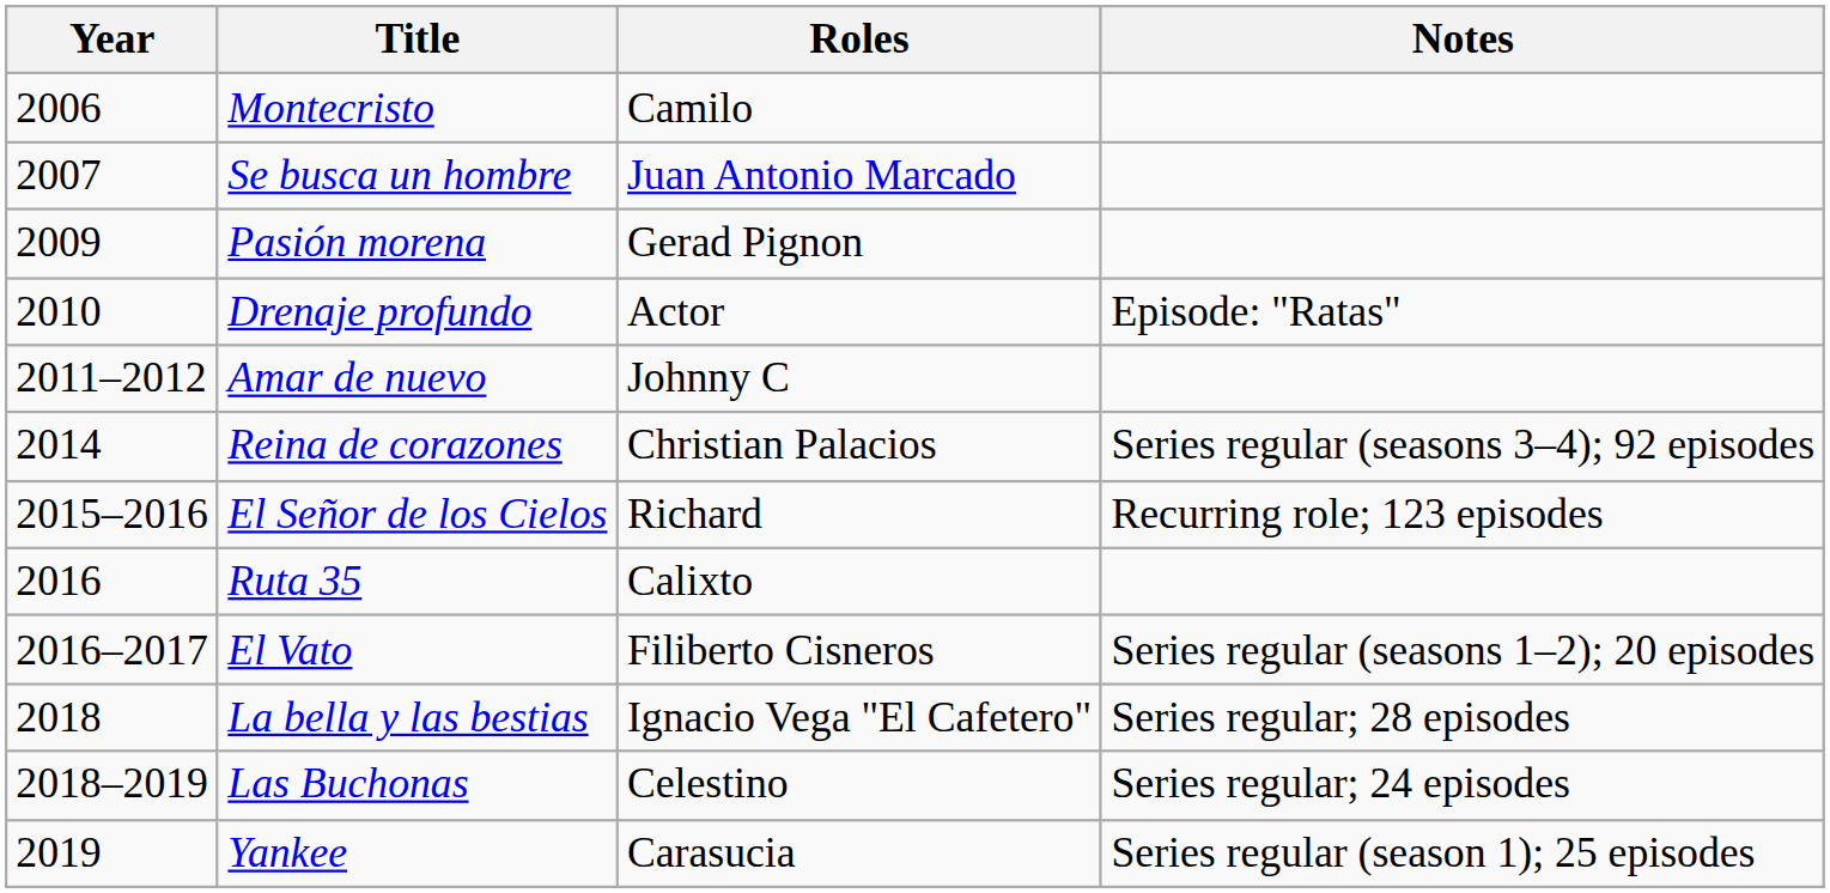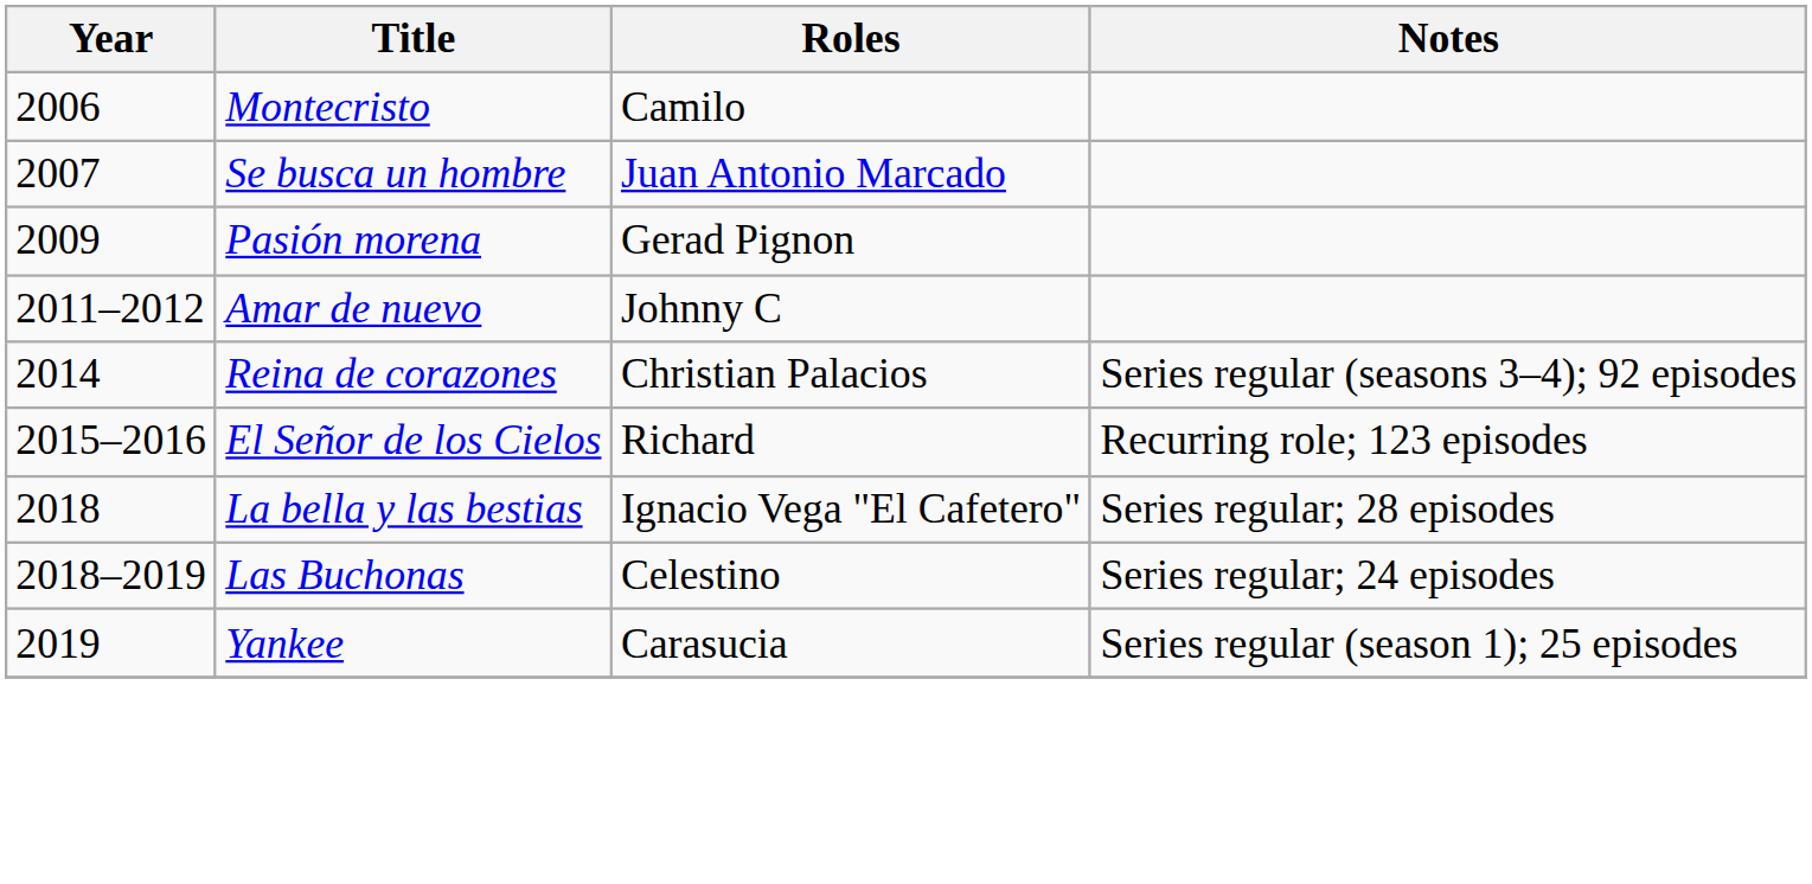- row: 2010 | Drenaje profundo | Actor | Episode: "Ratas"
- row: 2016 | Ruta 35 | Calixto
- row: 2016–2017 | El Vato | Filiberto Cisneros | Series regular (seasons 1–2); 20 episodes
